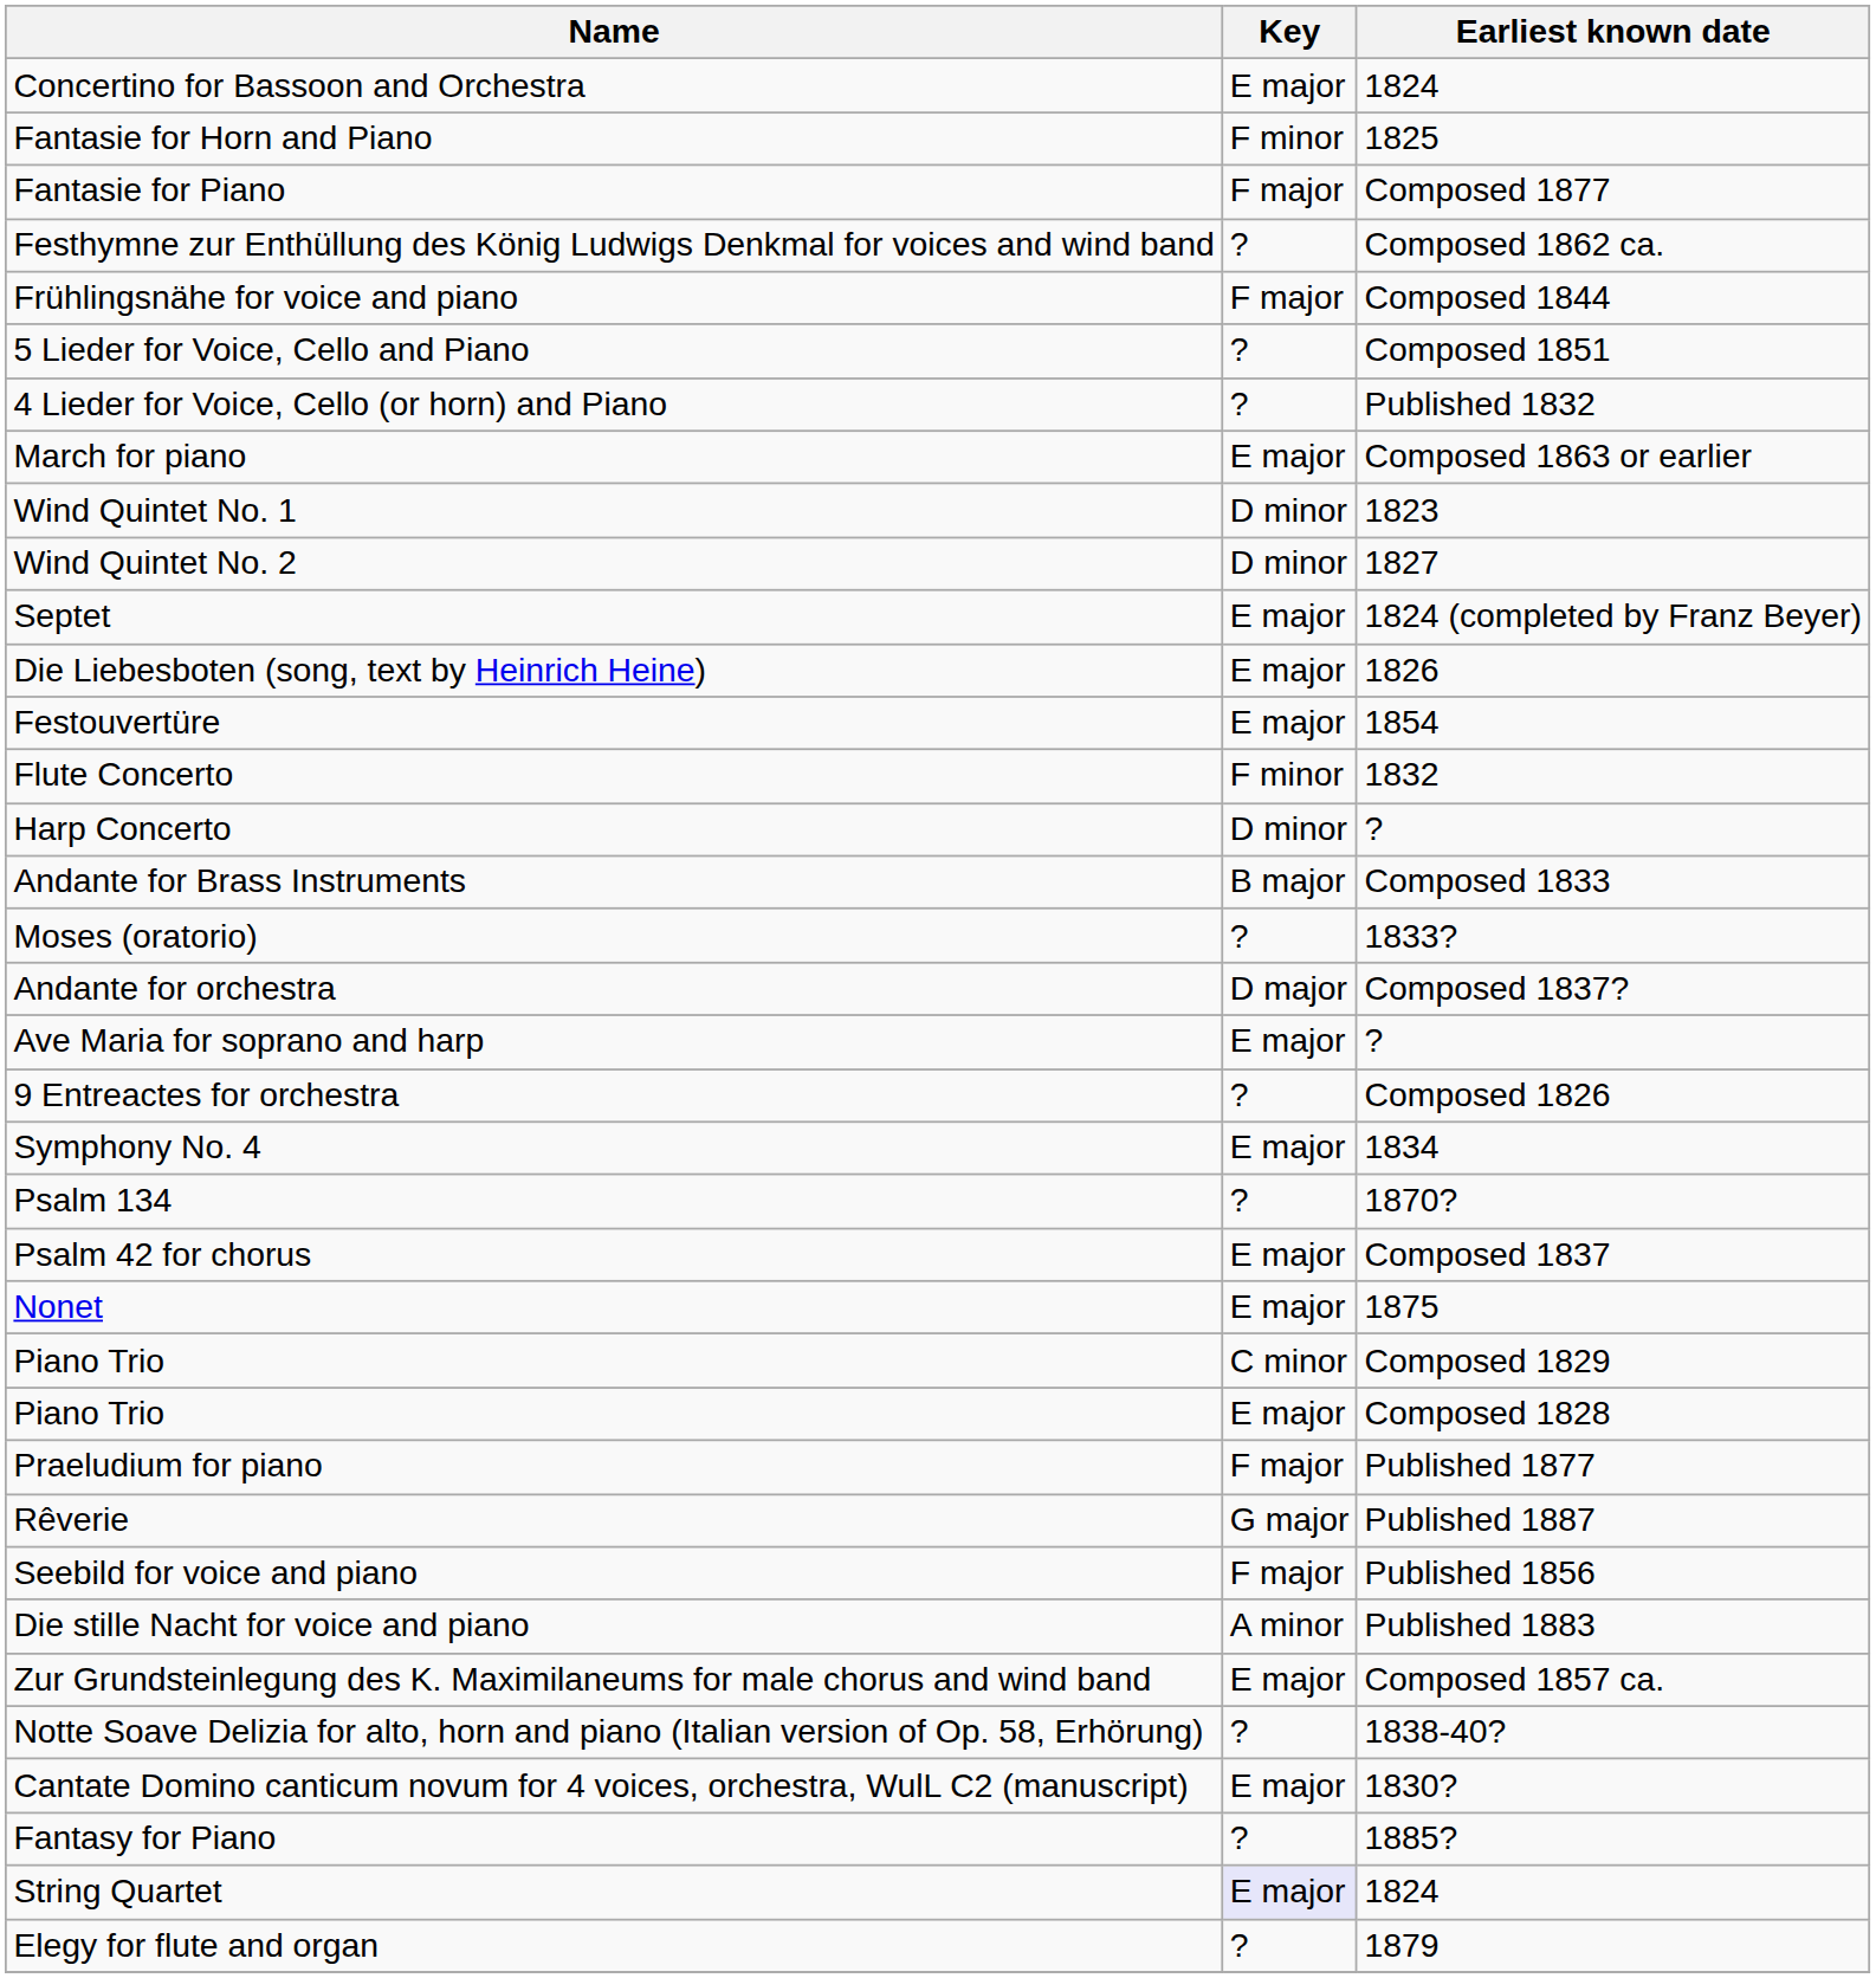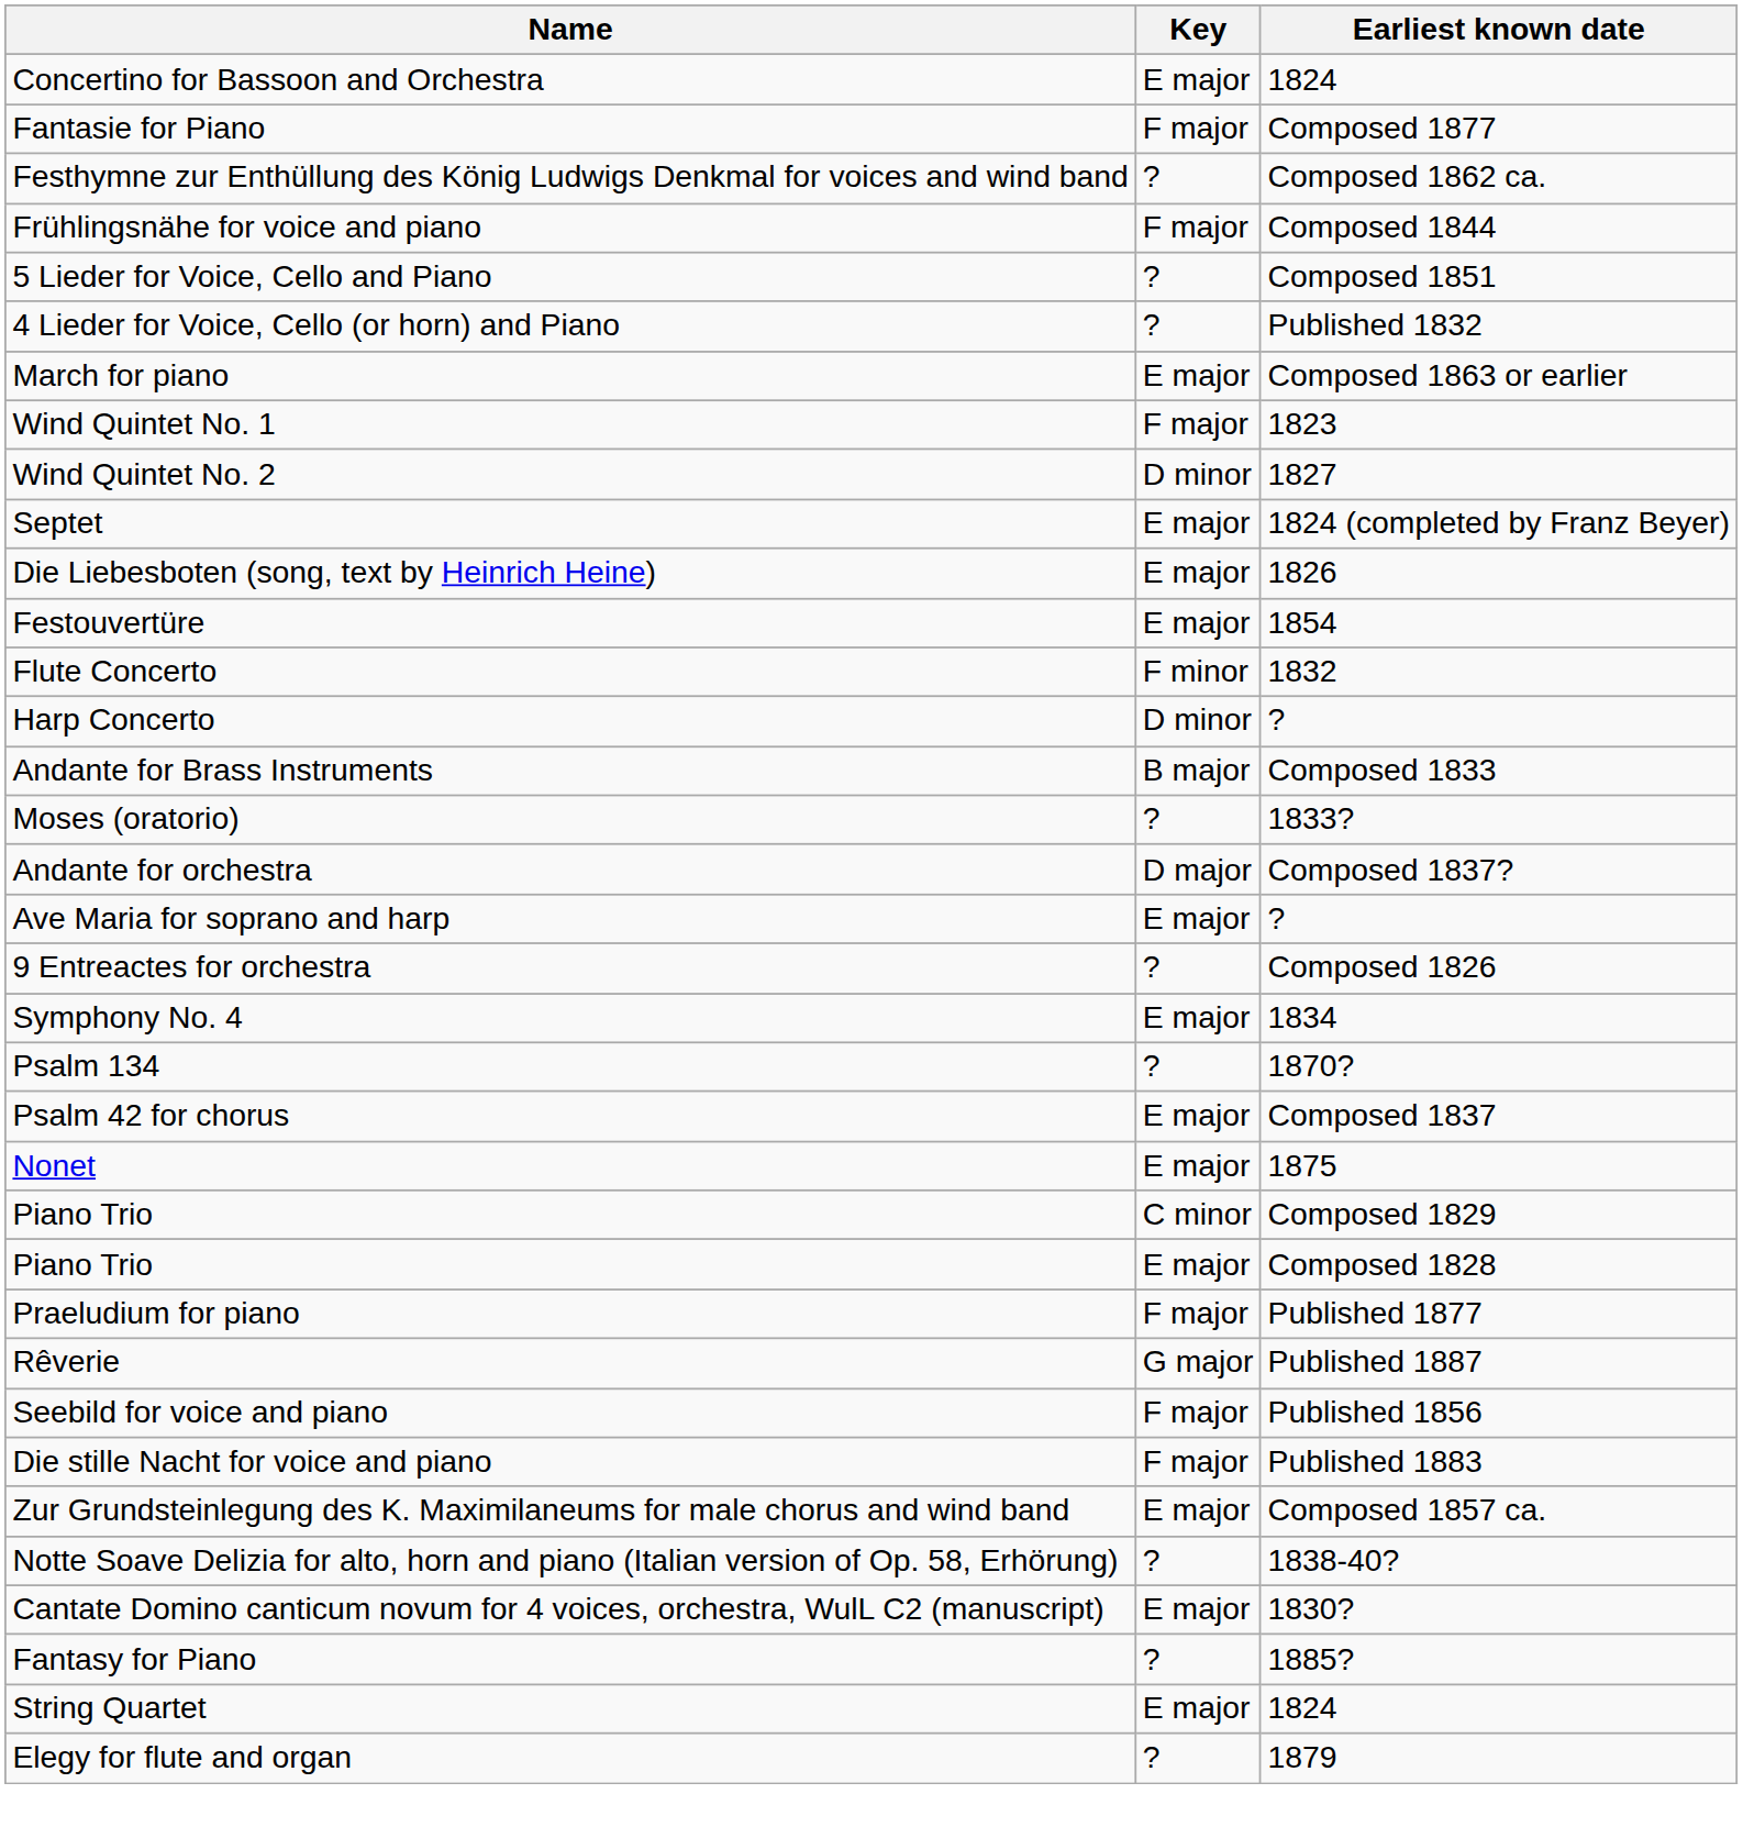- row: Fantasie for Horn and Piano | F minor | 1825
Wind Quintet No. 1 | Key: D minor -> F major
Die stille Nacht for voice and piano | Key: A minor -> F major
String Quartet | Key: lavender background -> no background
